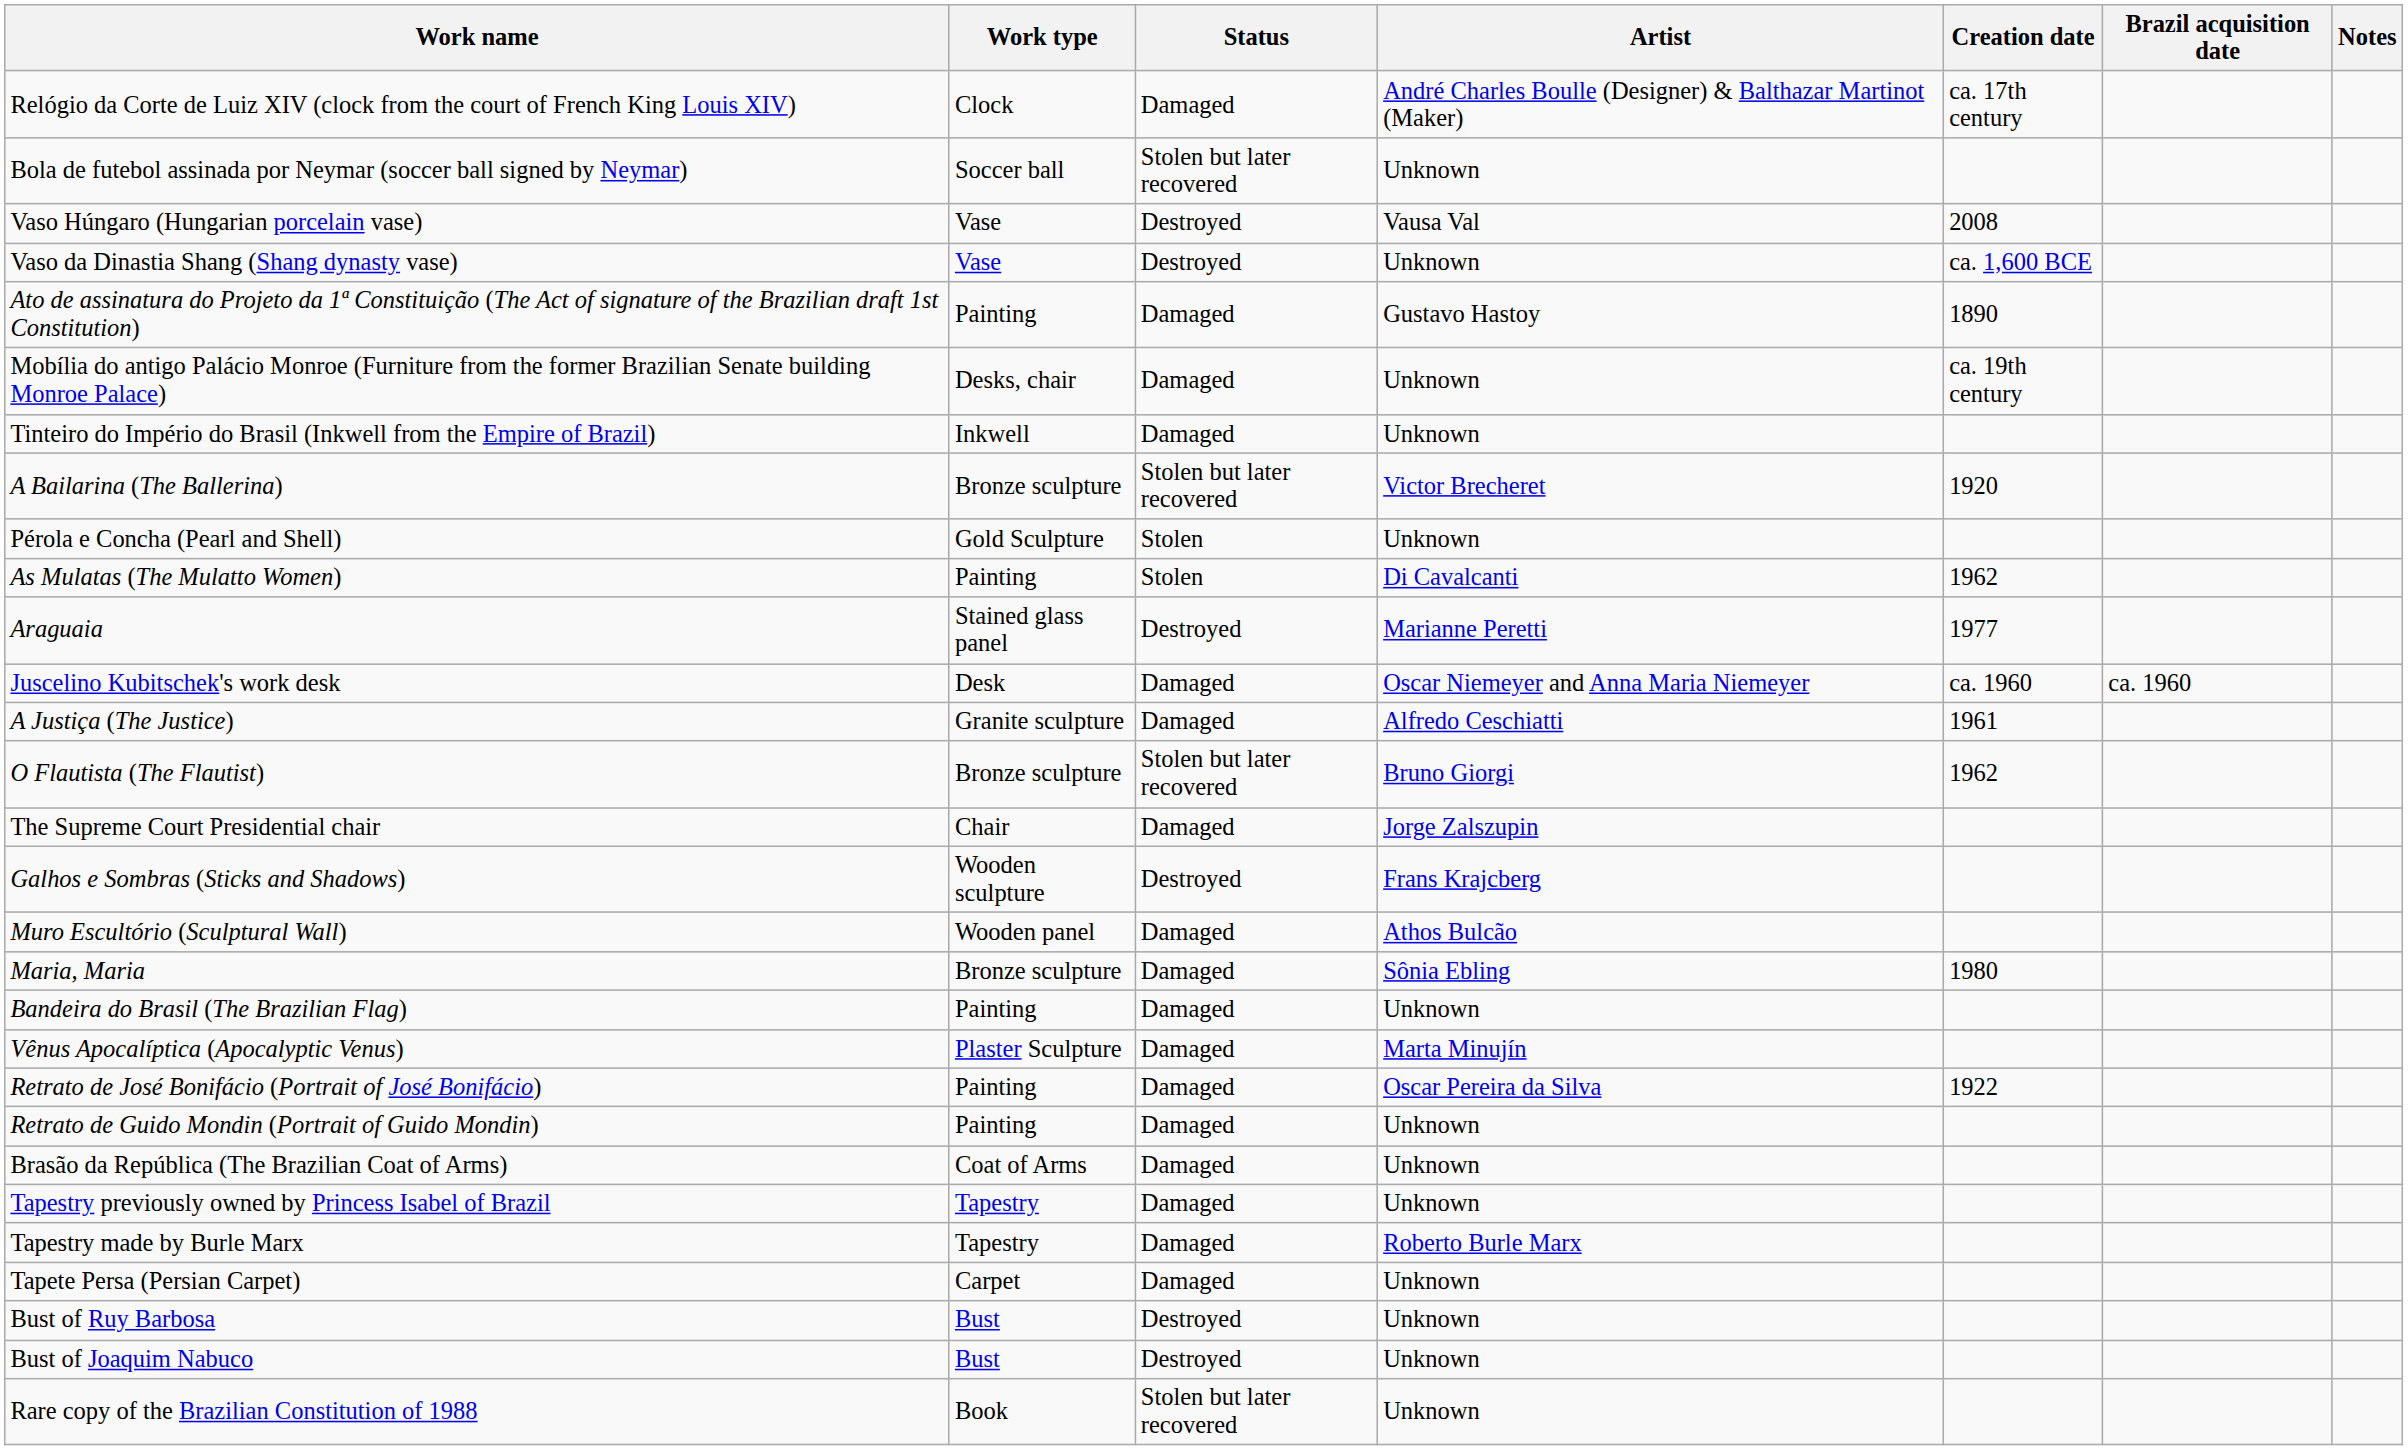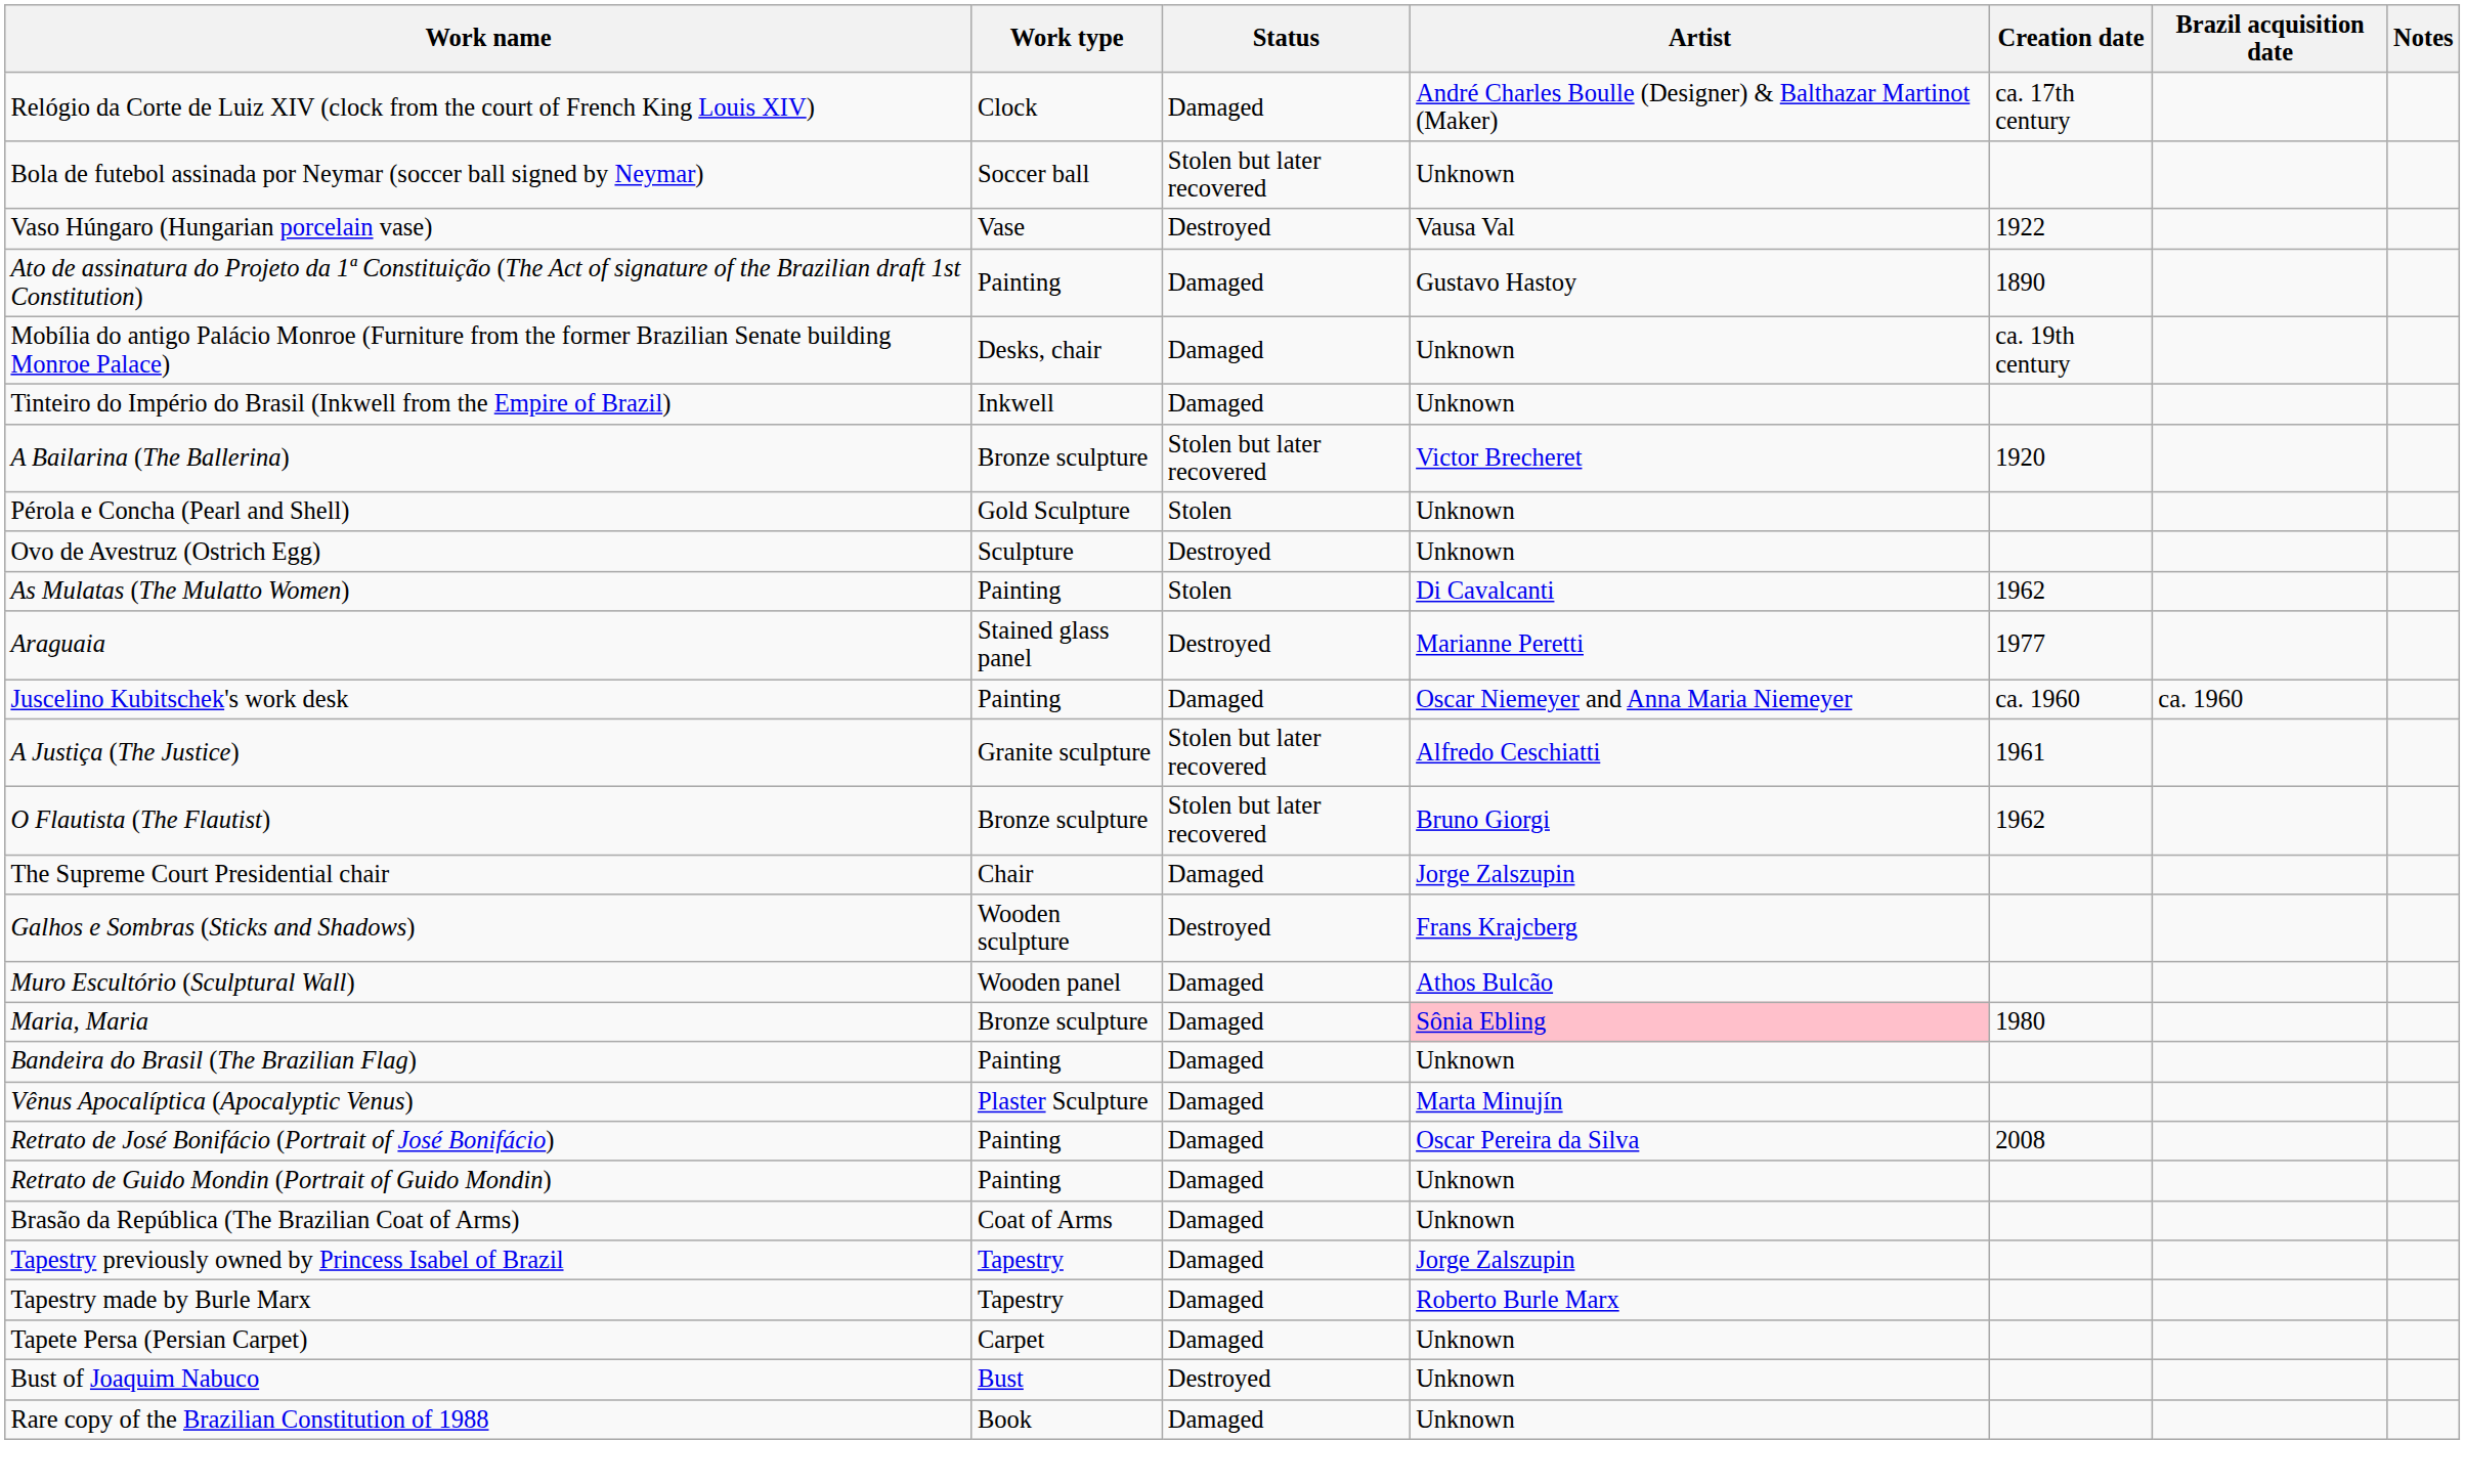Vaso Húngaro (Hungarian porcelain vase) | Creation date: 2008 -> 1922
- row: Vaso da Dinastia Shang (Shang dynasty vase) | Vase | Destroyed | Unknown | ca. 1,600 BCE
+ row: Ovo de Avestruz (Ostrich Egg) | Sculpture | Destroyed | Unknown
Juscelino Kubitschek's work desk | Work type: Desk -> Painting
A Justiça (The Justice) | Status: Damaged -> Stolen but later recovered
Maria, Maria | Artist: no background -> pink background
Retrato de José Bonifácio (Portrait of José Bonifácio) | Creation date: 1922 -> 2008
Tapestry previously owned by Princess Isabel of Brazil | Artist: Unknown -> Jorge Zalszupin
- row: Bust of Ruy Barbosa | Bust | Destroyed | Unknown
Rare copy of the Brazilian Constitution of 1988 | Status: Stolen but later recovered -> Damaged
